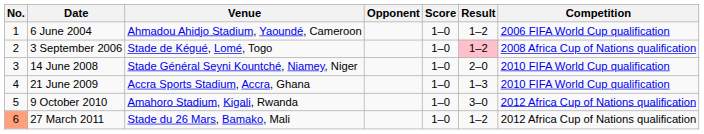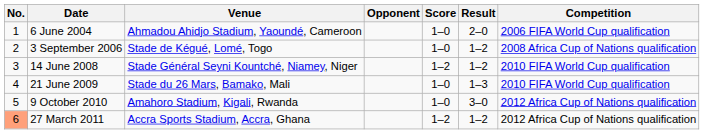6 June 2004 | Result: 1–2 -> 2–0
3 September 2006 | Result: pink background -> no background
14 June 2008 | Score: 1–0 -> 1–2
14 June 2008 | Result: 2–0 -> 1–2
21 June 2009 | Venue: Accra Sports Stadium, Accra, Ghana -> Stade du 26 Mars, Bamako, Mali
27 March 2011 | Venue: Stade du 26 Mars, Bamako, Mali -> Accra Sports Stadium, Accra, Ghana
27 March 2011 | Score: 1–0 -> 1–2
